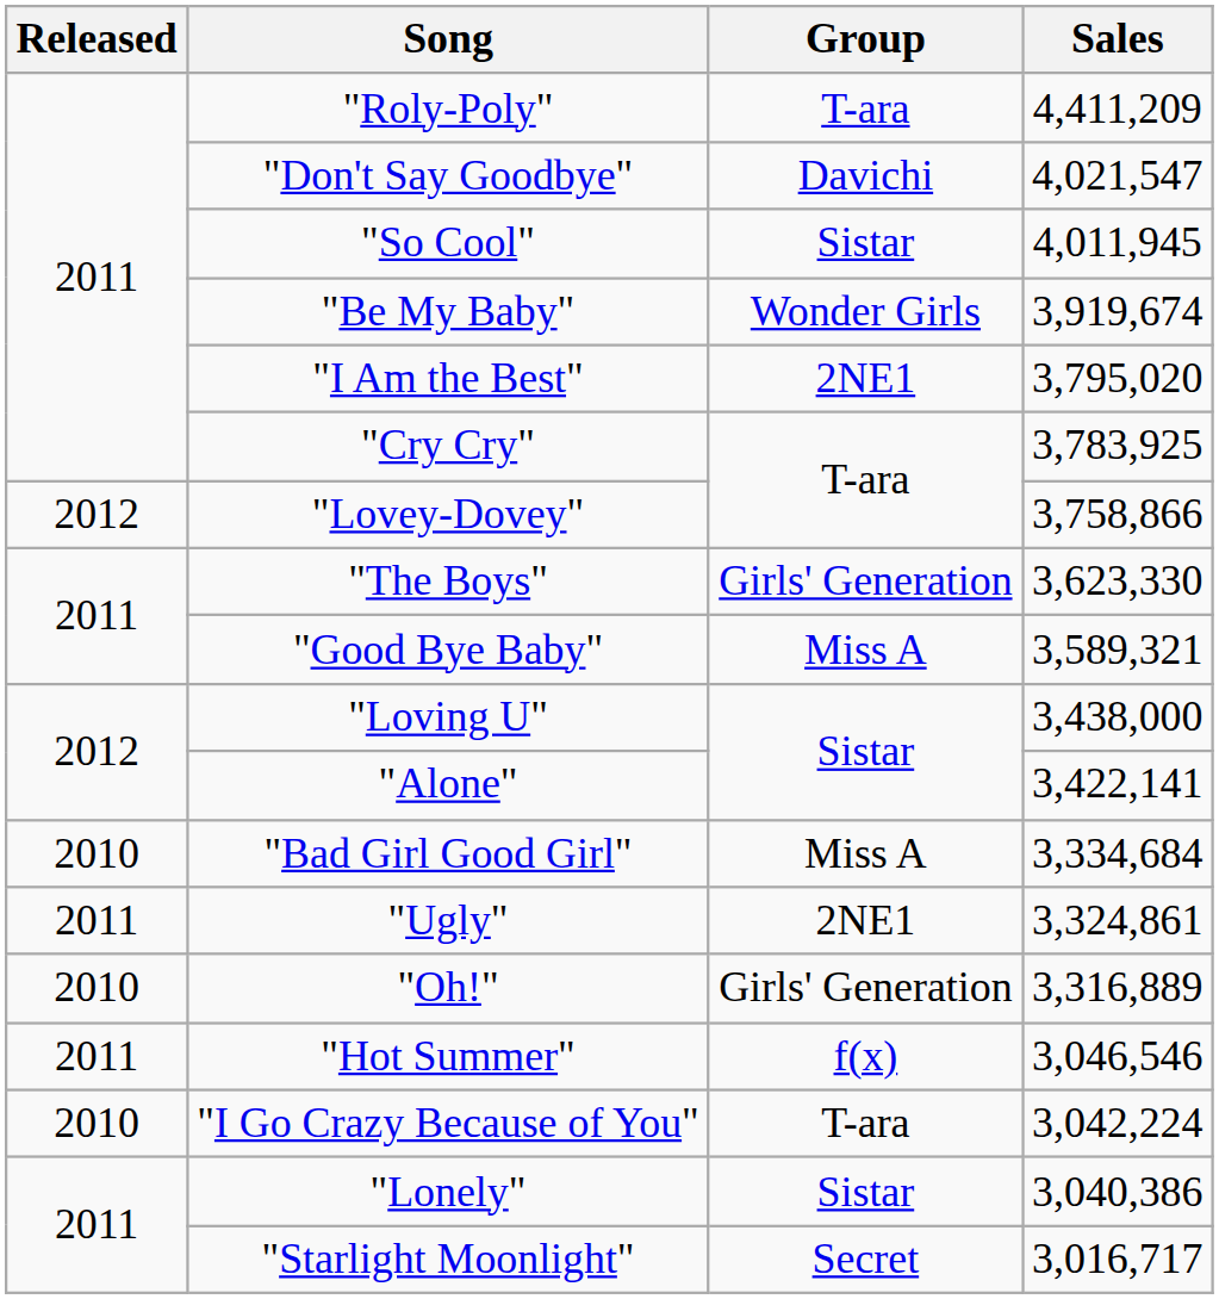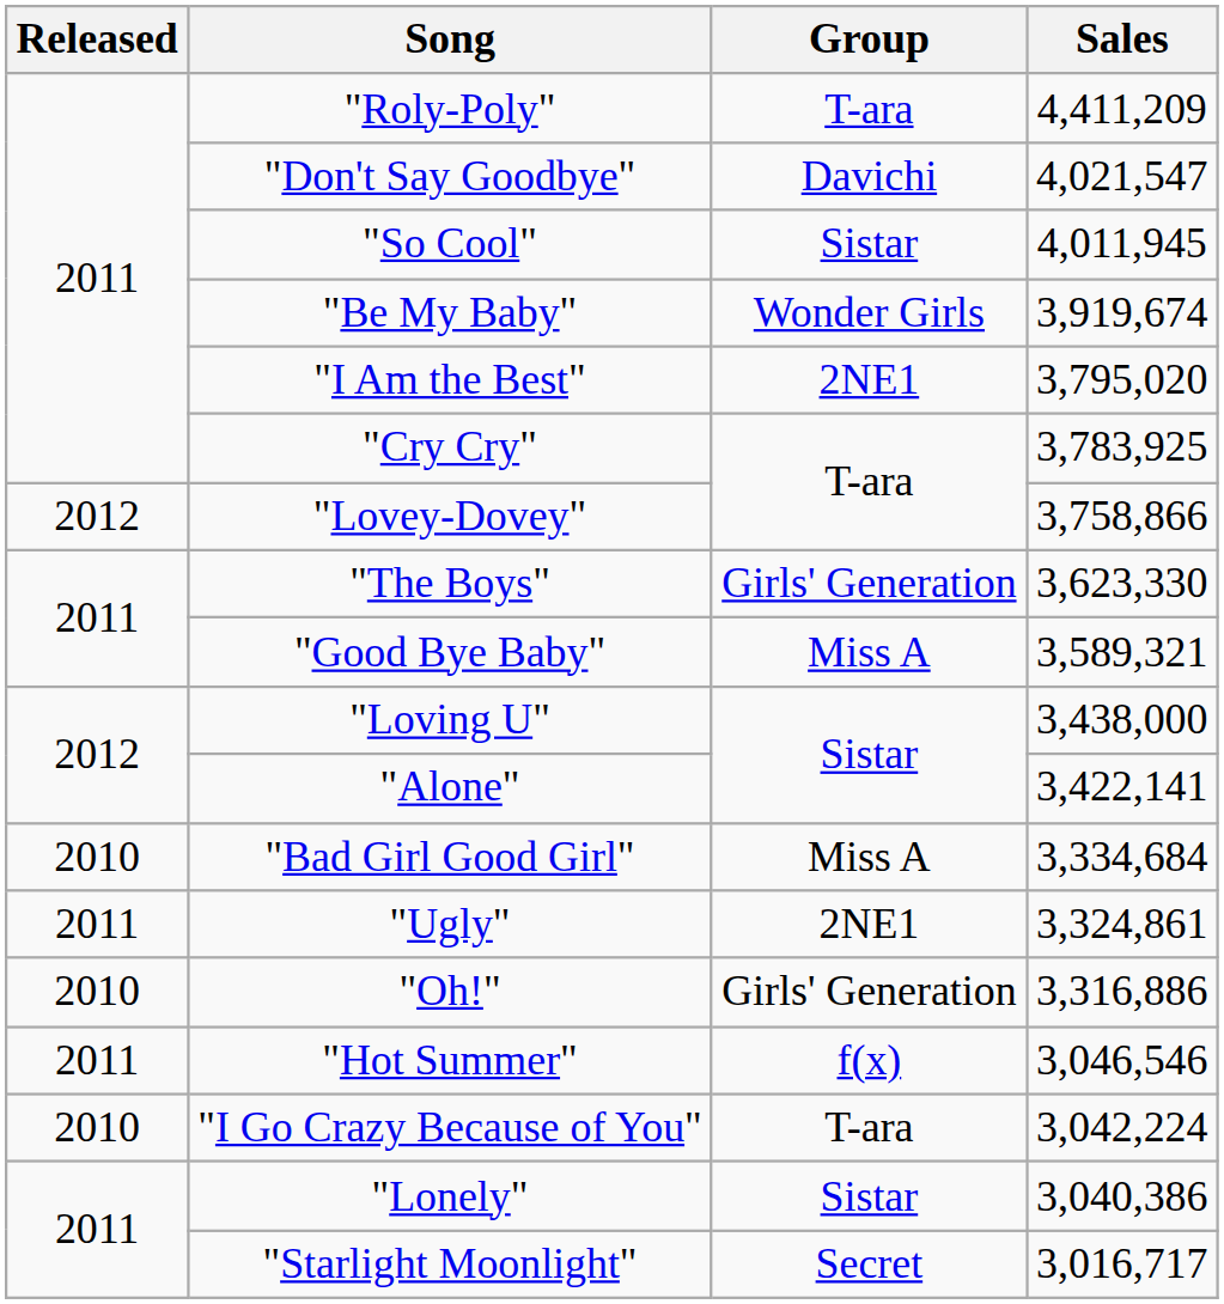"Oh!" | Sales: 3,316,889 -> 3,316,886
